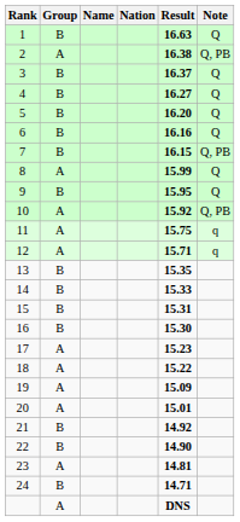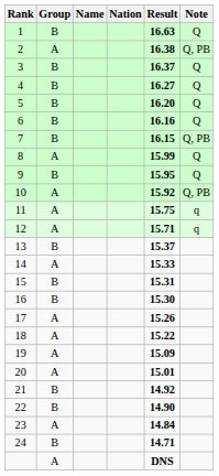13 | Result: 15.35 -> 15.37
14 | Group: B -> A
17 | Result: 15.23 -> 15.26
23 | Result: 14.81 -> 14.84
